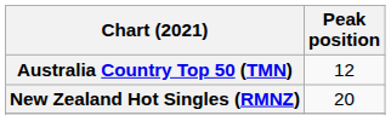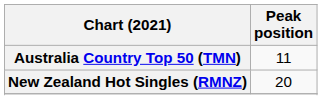Australia Country Top 50 (TMN) | Peak position: 12 -> 11
